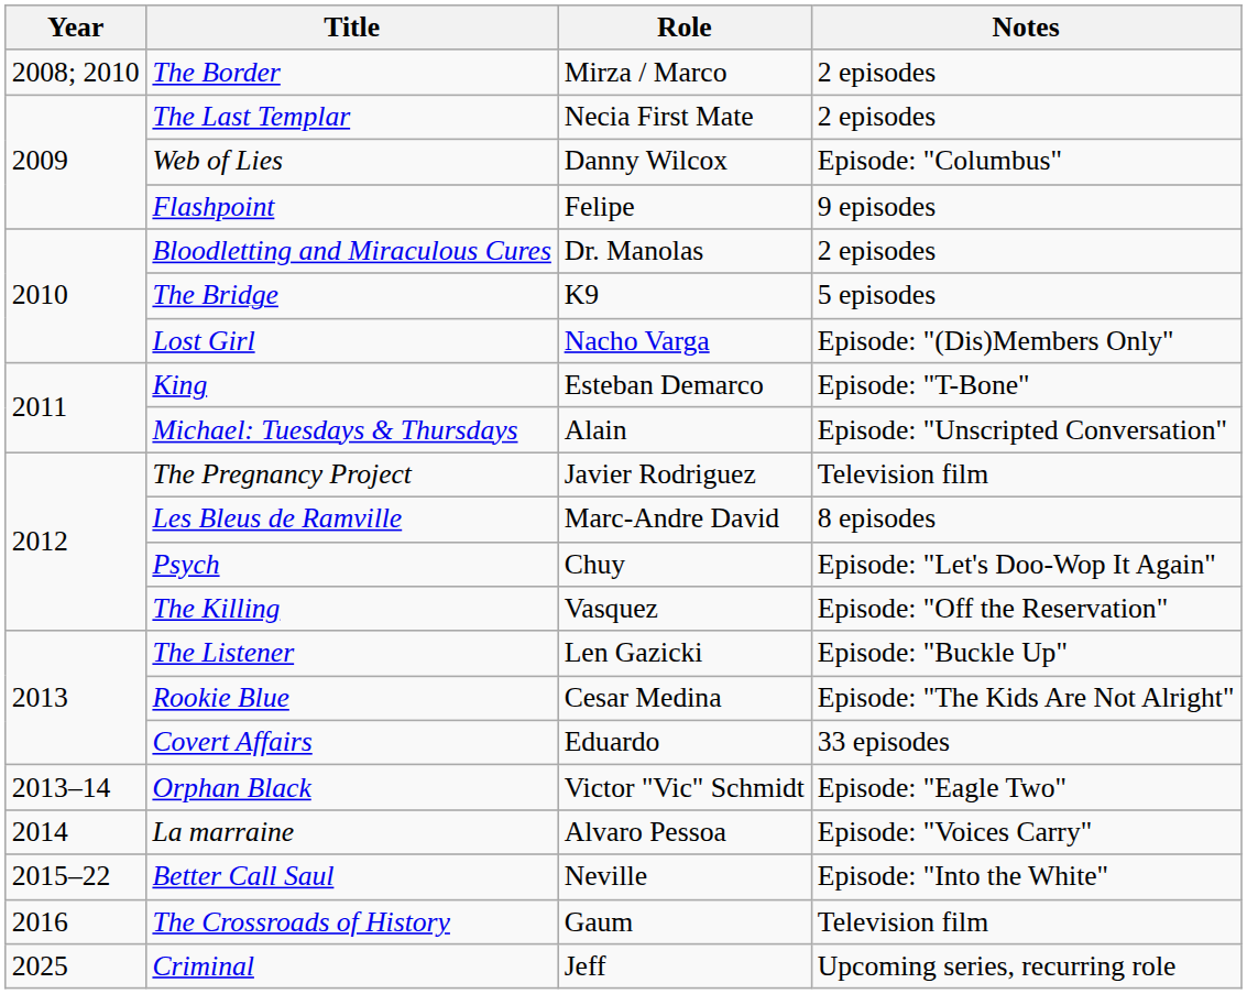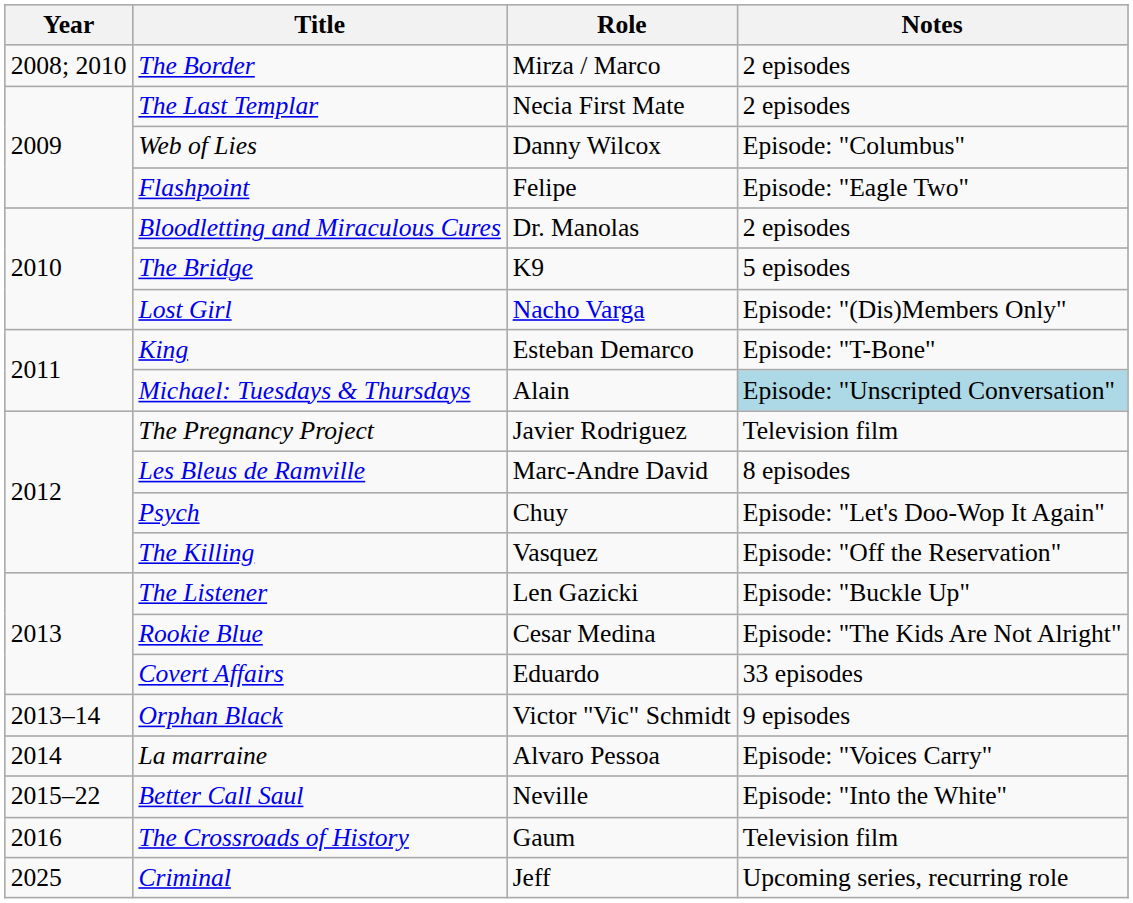Flashpoint | Notes: 9 episodes -> Episode: "Eagle Two"
Michael: Tuesdays & Thursdays | Notes: no background -> lightblue background
Orphan Black | Notes: Episode: "Eagle Two" -> 9 episodes
